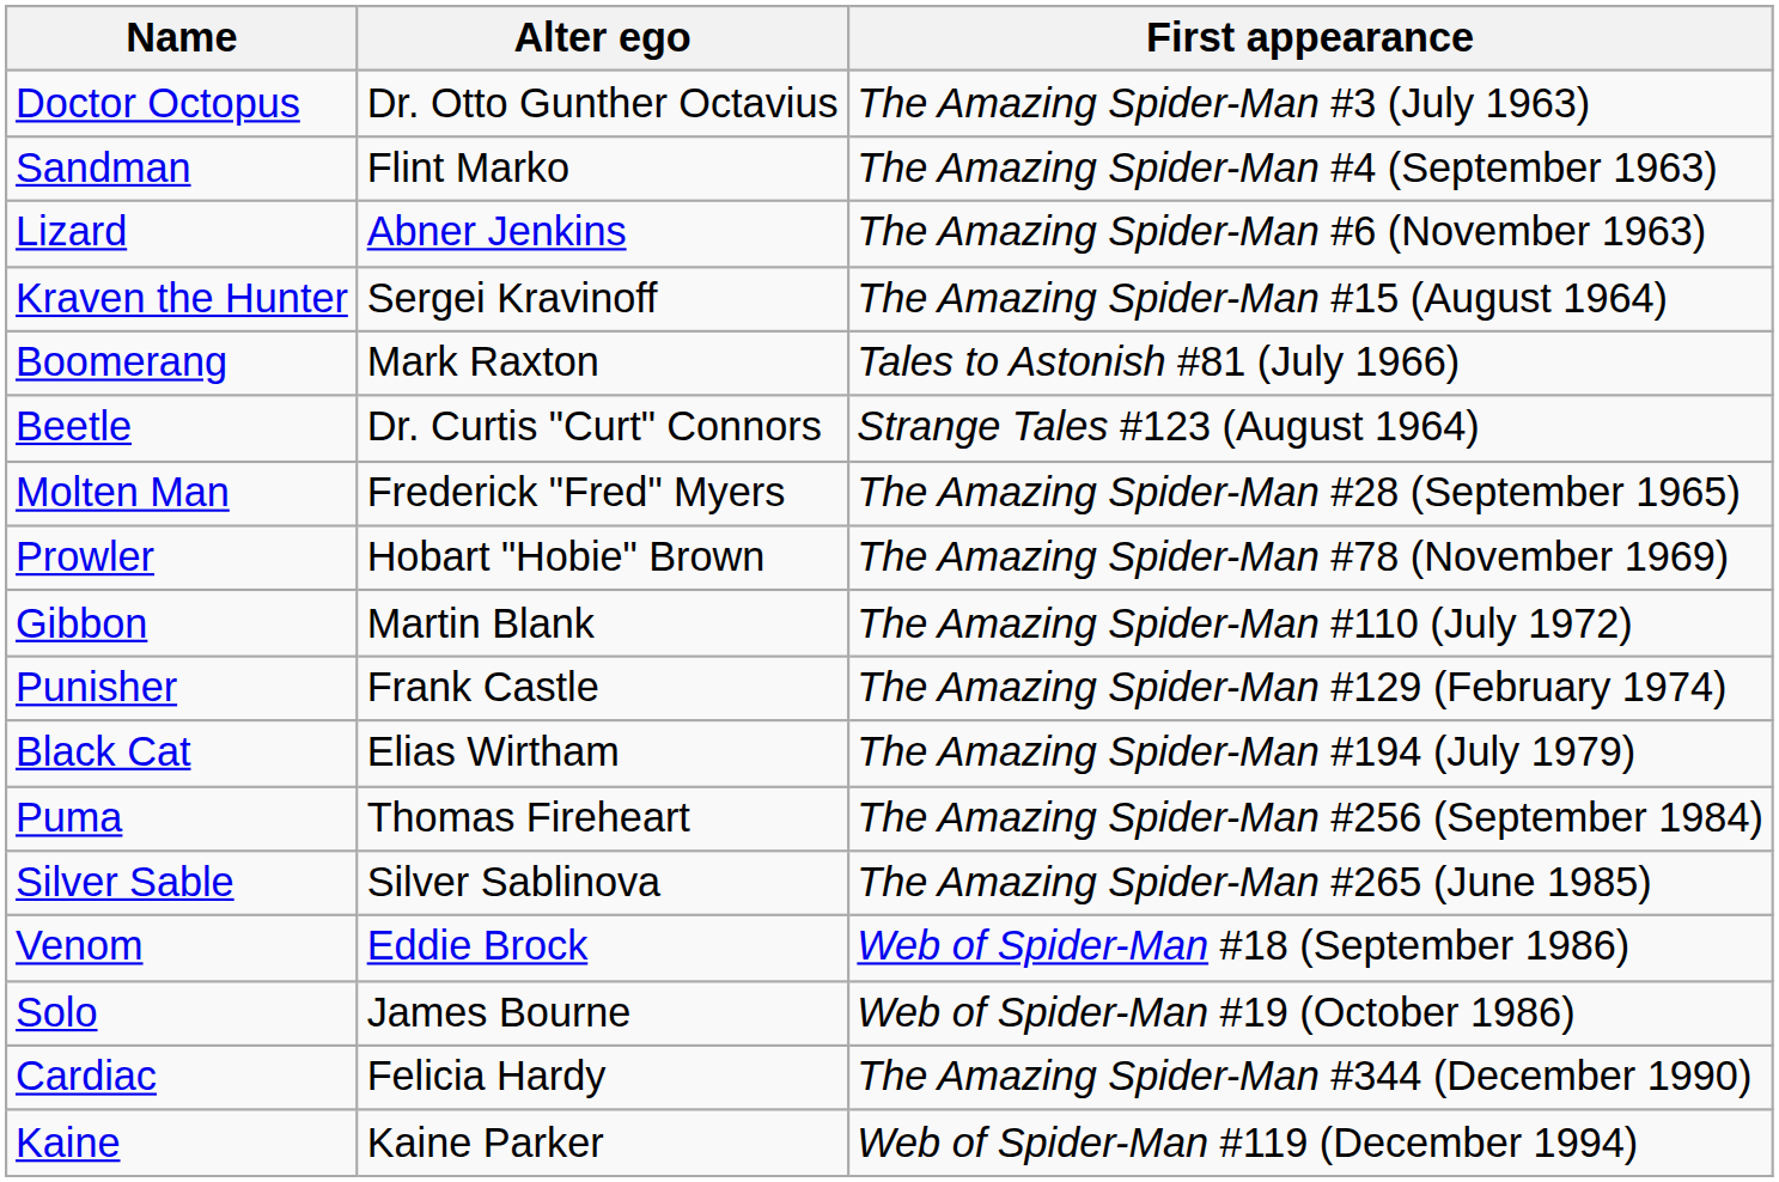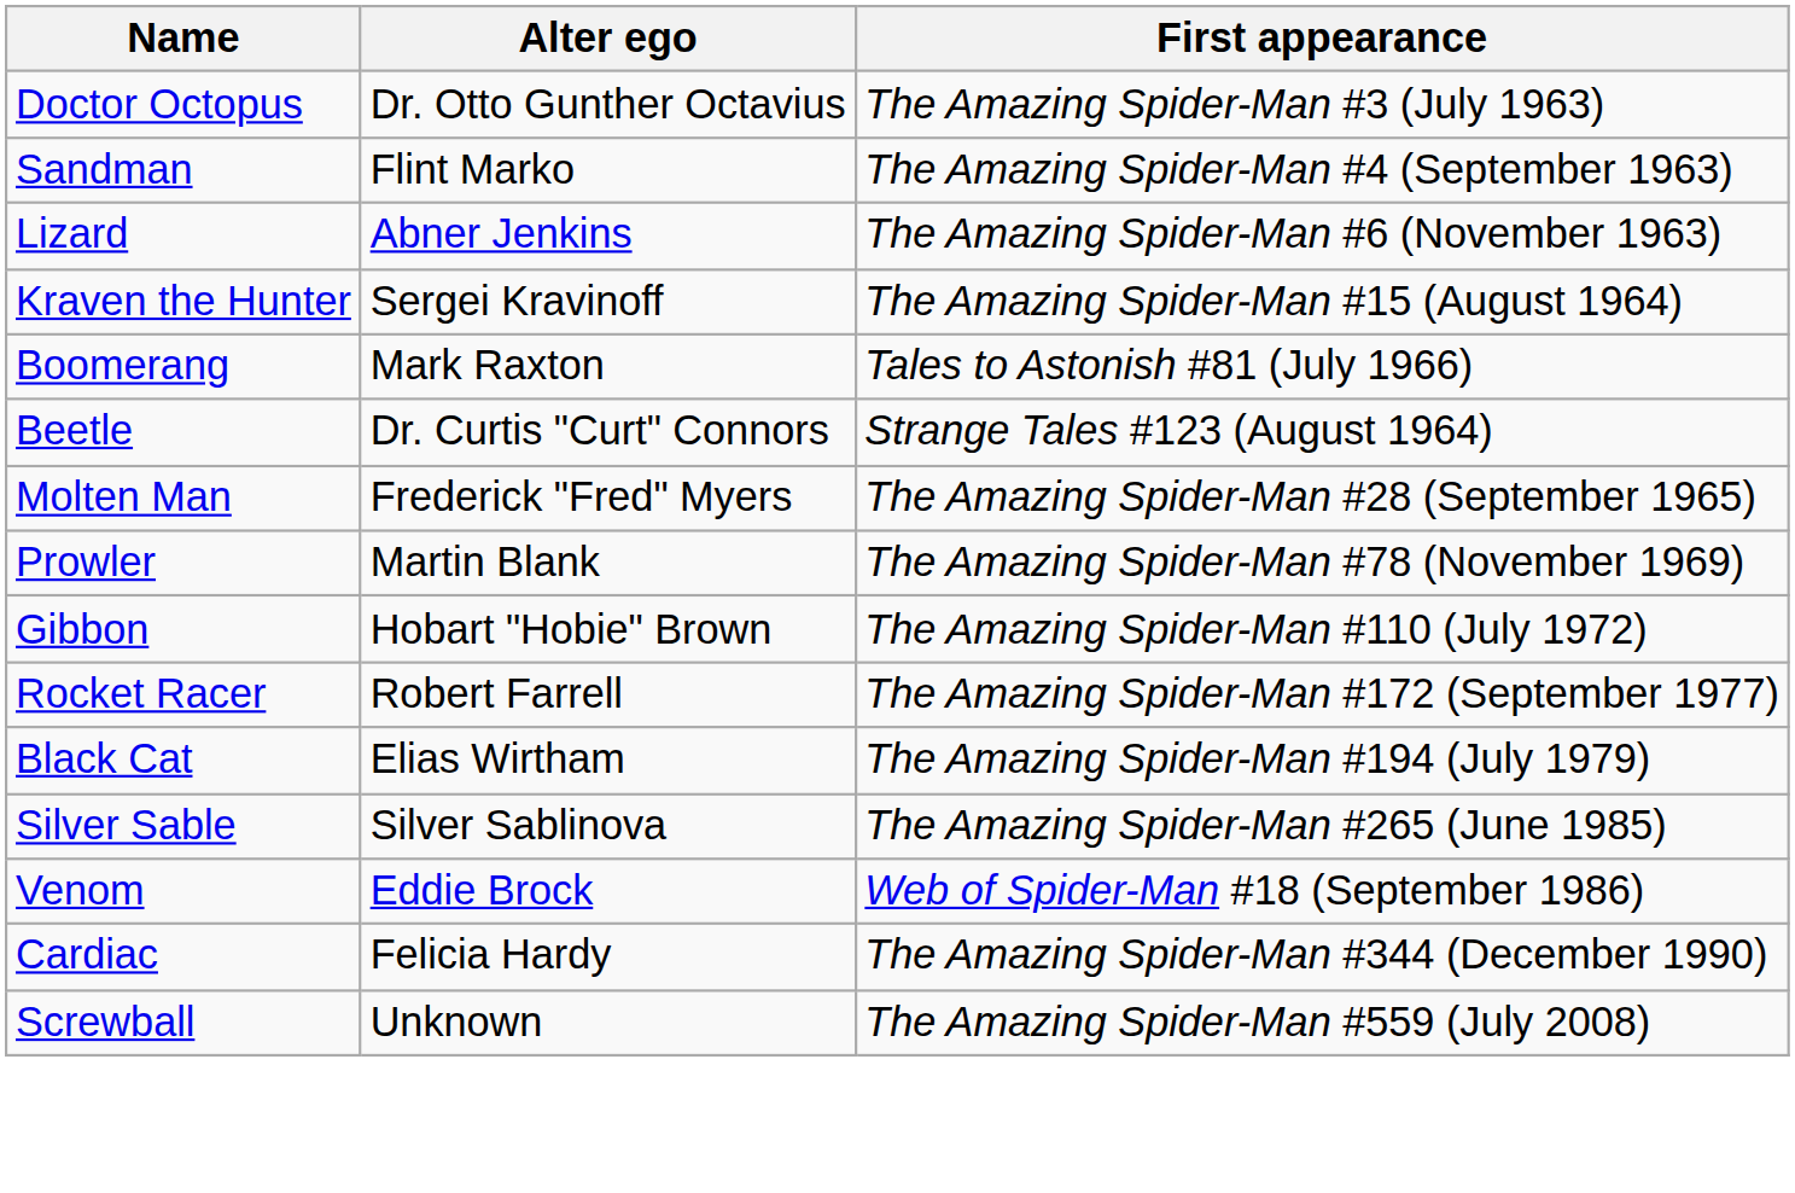Prowler | Alter ego: Hobart "Hobie" Brown -> Martin Blank
Gibbon | Alter ego: Martin Blank -> Hobart "Hobie" Brown
- row: Punisher | Frank Castle | The Amazing Spider-Man #129 (February 1974)
+ row: Rocket Racer | Robert Farrell | The Amazing Spider-Man #172 (September 1977)
- row: Puma | Thomas Fireheart | The Amazing Spider-Man #256 (September 1984)
- row: Solo | James Bourne | Web of Spider-Man #19 (October 1986)
- row: Kaine | Kaine Parker | Web of Spider-Man #119 (December 1994)
+ row: Screwball | Unknown | The Amazing Spider-Man #559 (July 2008)
